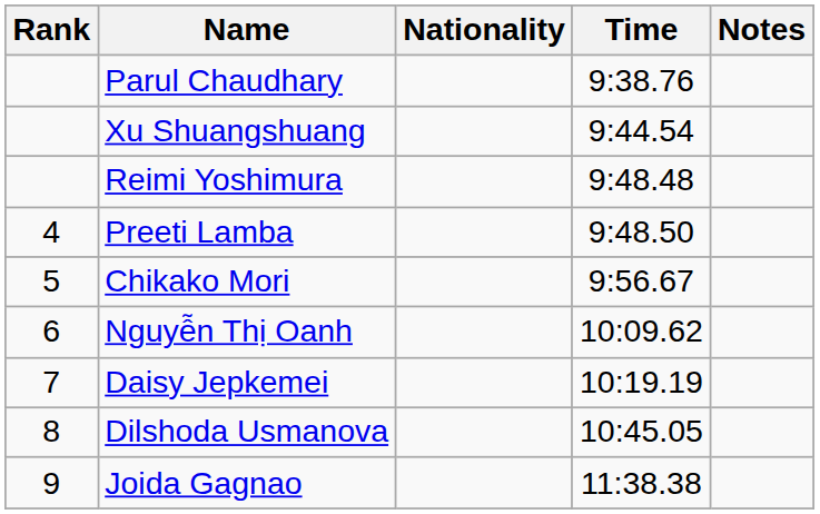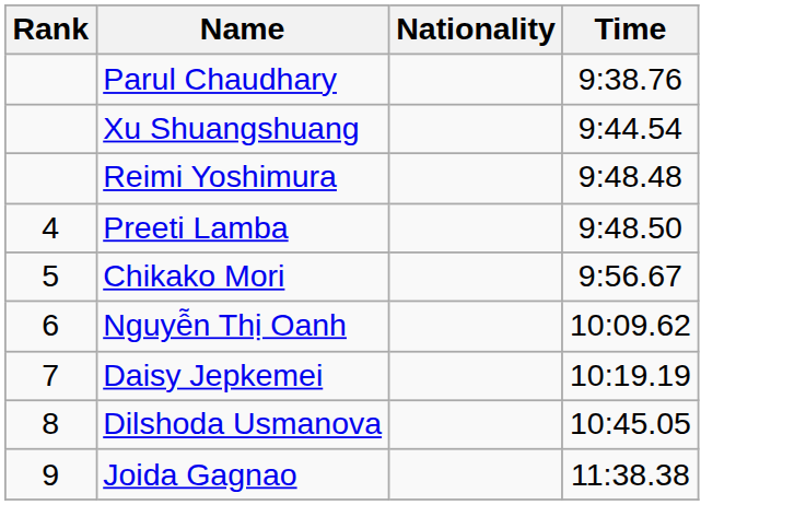- column: Notes
